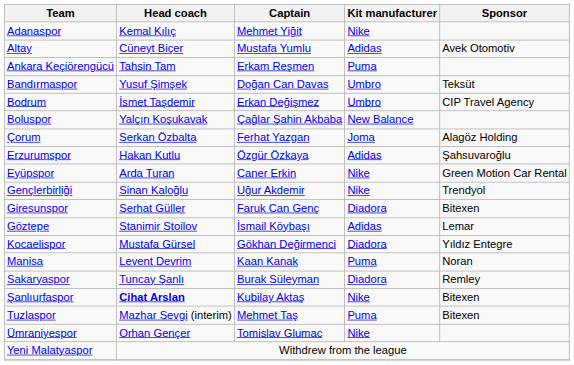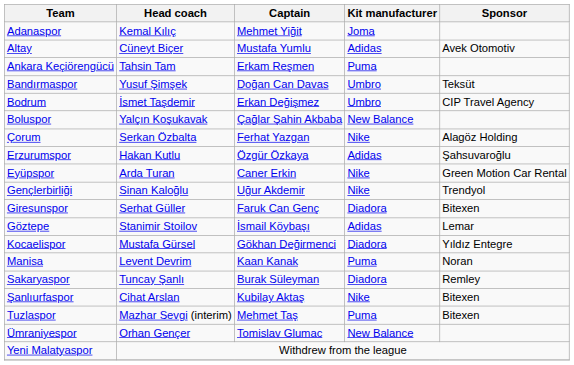Adanaspor | Kit manufacturer: Nike -> Joma
Çorum | Kit manufacturer: Joma -> Nike
Şanlıurfaspor | Head coach: bold -> normal
Ümraniyespor | Kit manufacturer: Nike -> New Balance
